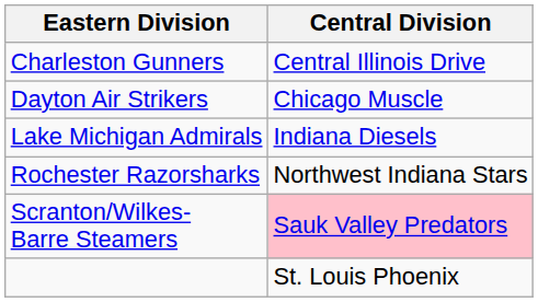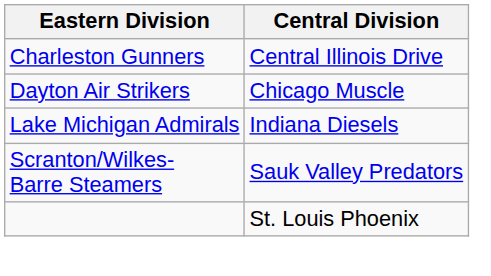- row: Rochester Razorsharks | Northwest Indiana Stars
Scranton/Wilkes- Barre Steamers | Central Division: pink background -> no background
